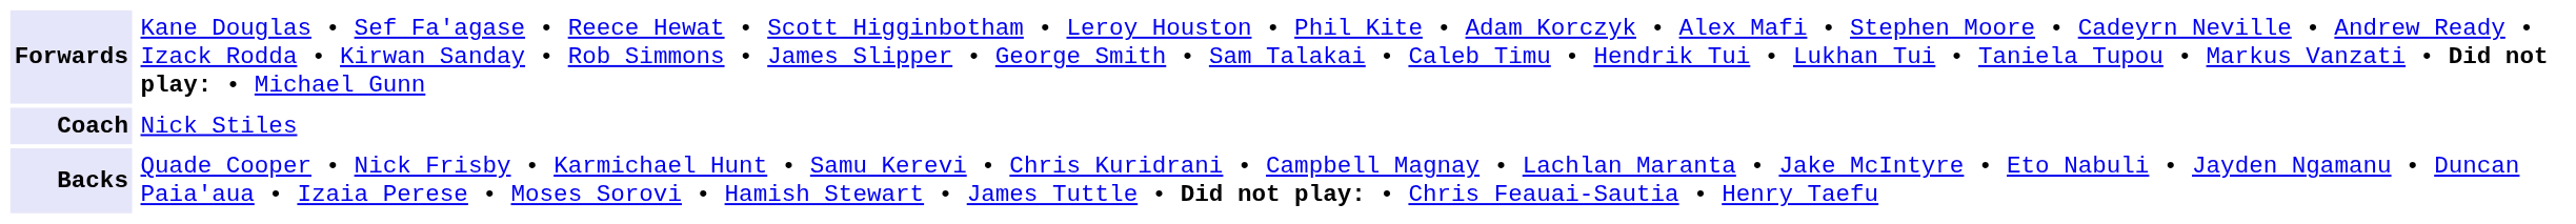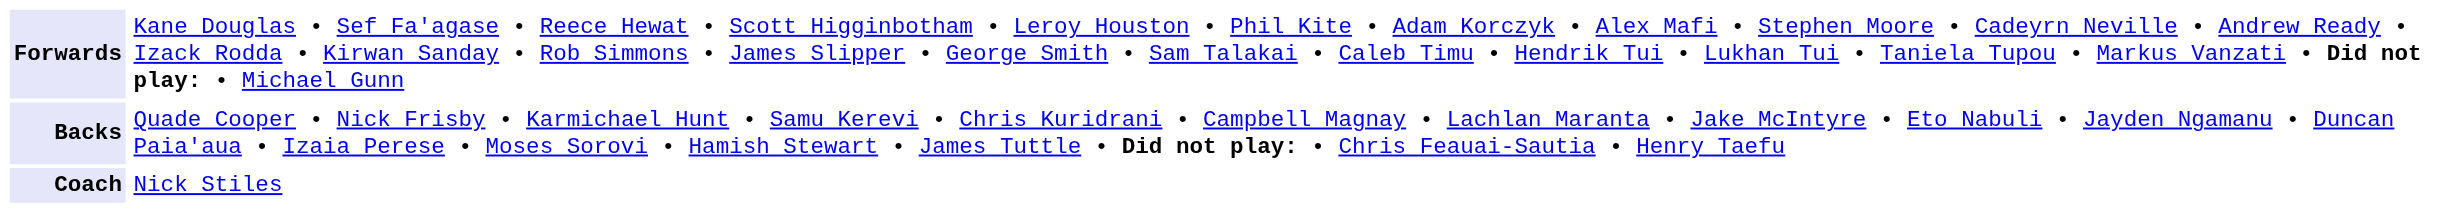rows swapped: Backs <-> Coach
